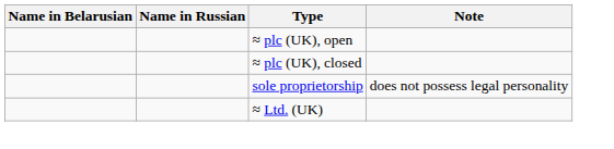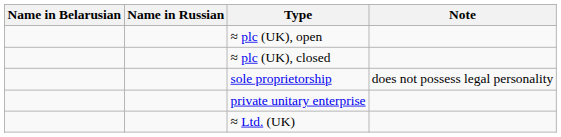+ row: private unitary enterprise
